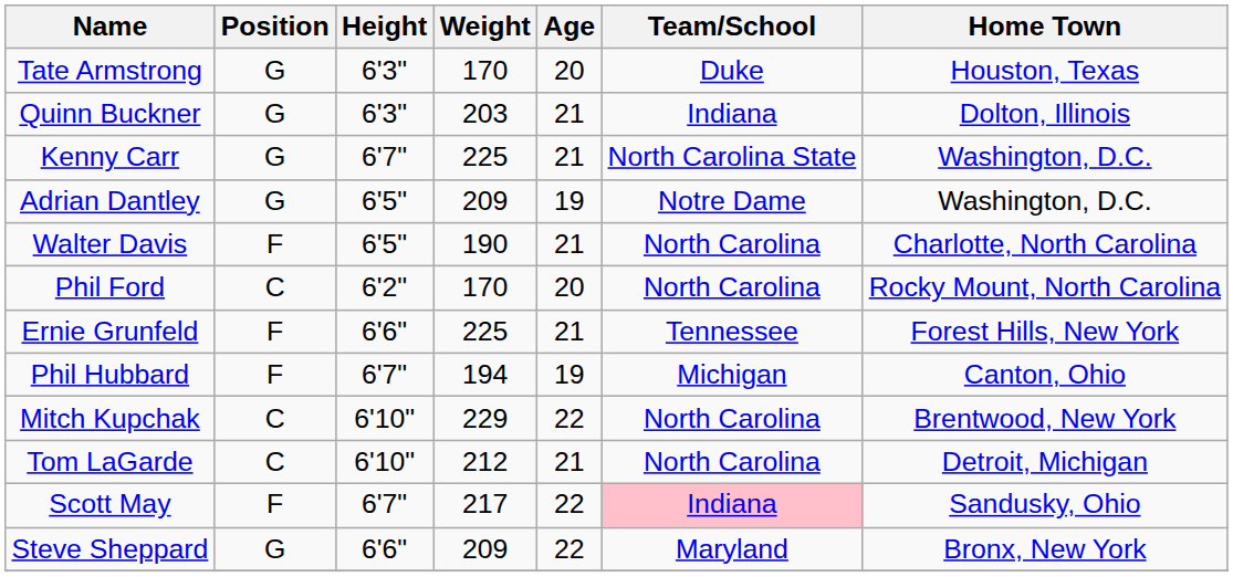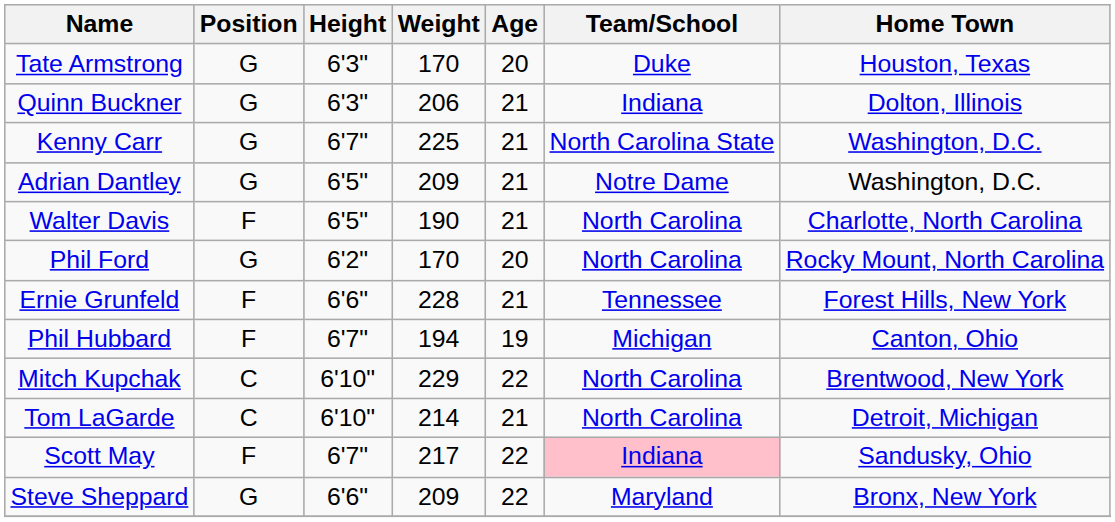Quinn Buckner | Weight: 203 -> 206
Adrian Dantley | Age: 19 -> 21
Phil Ford | Position: C -> G
Ernie Grunfeld | Weight: 225 -> 228
Tom LaGarde | Weight: 212 -> 214
